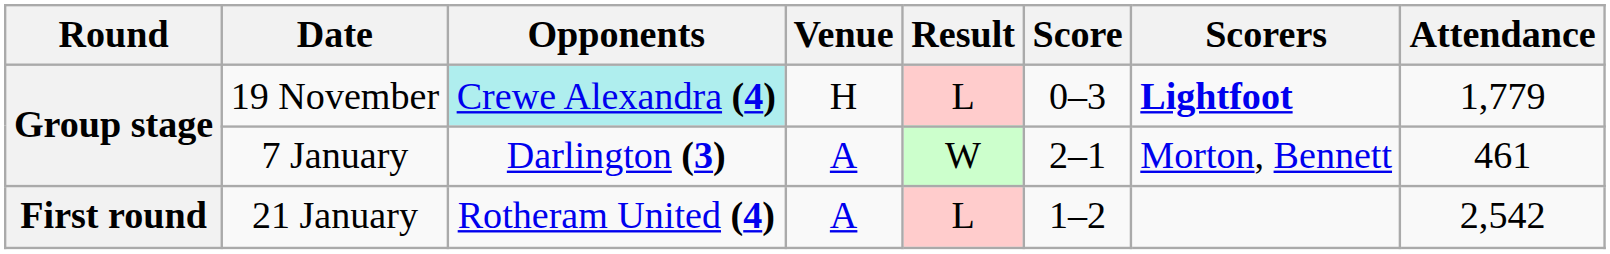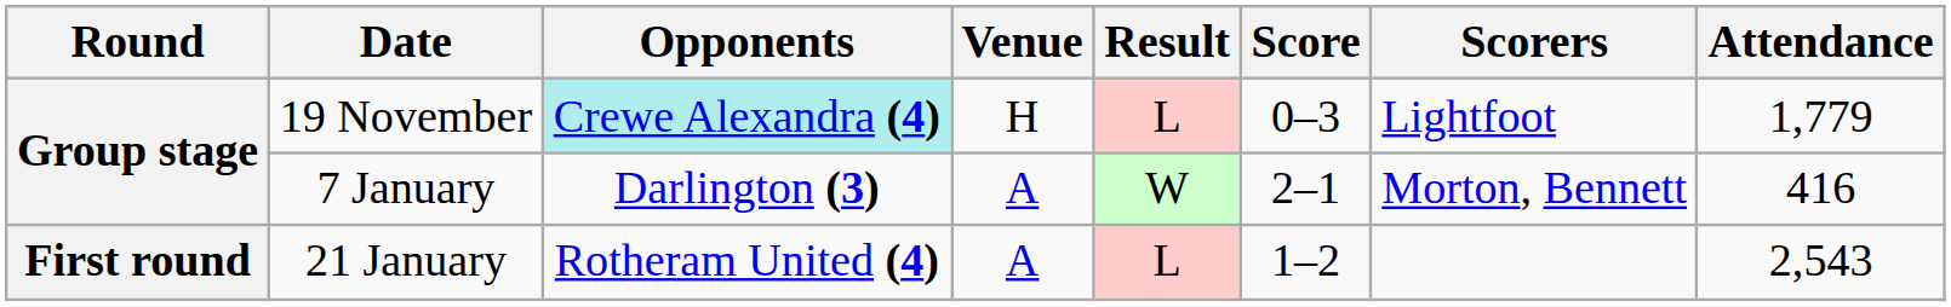19 November | Scorers: bold -> normal
7 January | Attendance: 461 -> 416
21 January | Attendance: 2,542 -> 2,543
